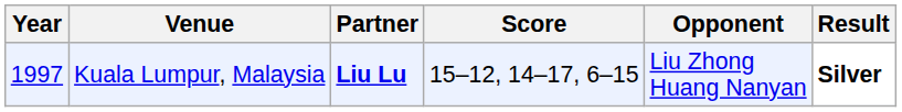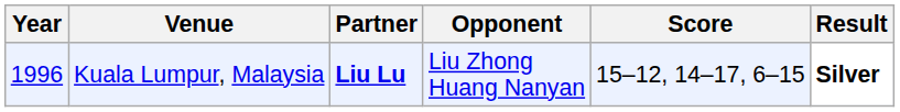columns swapped: Opponent <-> Score
Kuala Lumpur, Malaysia | Year: 1997 -> 1996
